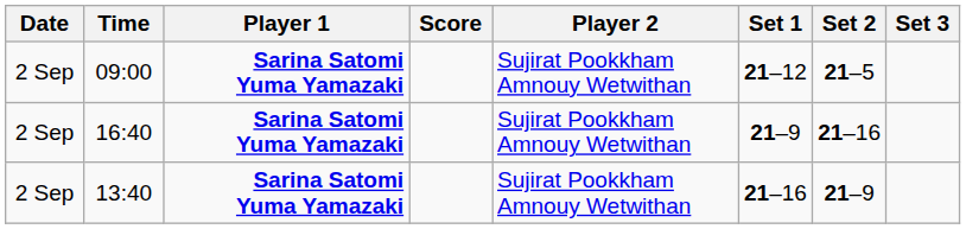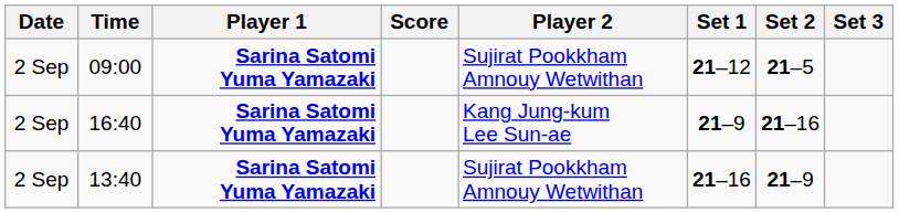16:40 | Player 2: Sujirat Pookkham Amnouy Wetwithan -> Kang Jung-kum Lee Sun-ae
